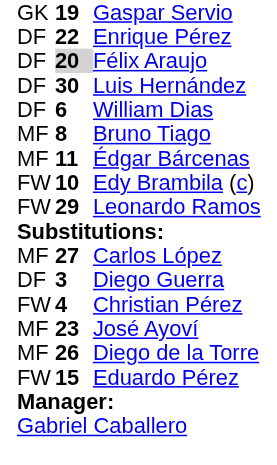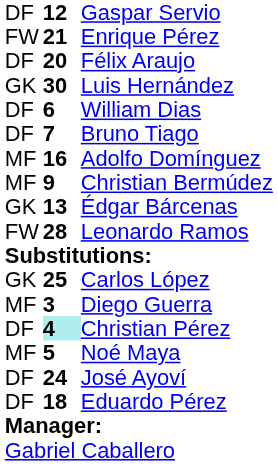Gaspar Servio | column 1: GK -> DF
Gaspar Servio | column 2: 19 -> 12
Enrique Pérez | column 1: DF -> FW
Enrique Pérez | column 2: 22 -> 21
Félix Araujo | column 2: lightgrey background -> no background
Luis Hernández | column 1: DF -> GK
Bruno Tiago | column 1: MF -> DF
Bruno Tiago | column 2: 8 -> 7
+ row: MF | 16 | Adolfo Domínguez
+ row: MF | 9 | Christian Bermúdez
Édgar Bárcenas | column 1: MF -> GK
Édgar Bárcenas | column 2: 11 -> 13
- row: FW | 10 | Edy Brambila (c)
Leonardo Ramos | column 2: 29 -> 28
Carlos López | column 1: MF -> GK
Carlos López | column 2: 27 -> 25
Diego Guerra | column 1: DF -> MF
Christian Pérez | column 1: FW -> DF
Christian Pérez | column 2: no background -> paleturquoise background
+ row: MF | 5 | Noé Maya
José Ayoví | column 1: MF -> DF
José Ayoví | column 2: 23 -> 24
- row: MF | 26 | Diego de la Torre
Eduardo Pérez | column 1: FW -> DF
Eduardo Pérez | column 2: 15 -> 18
